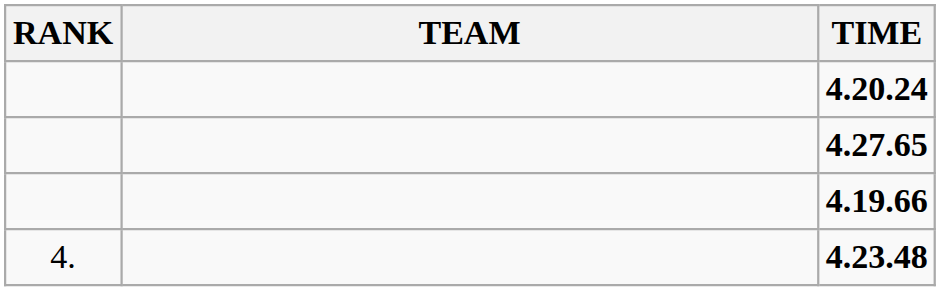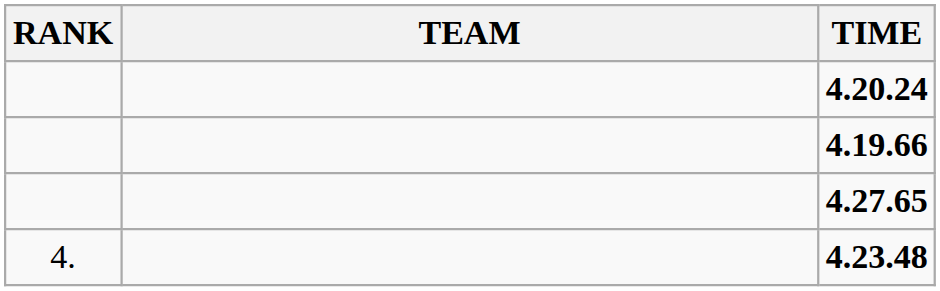rows swapped: 4.27.65 <-> 4.19.66
